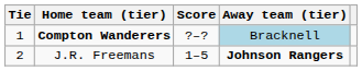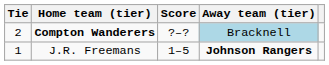Compton Wanderers | Tie: 1 -> 2
J.R. Freemans | Tie: 2 -> 1
